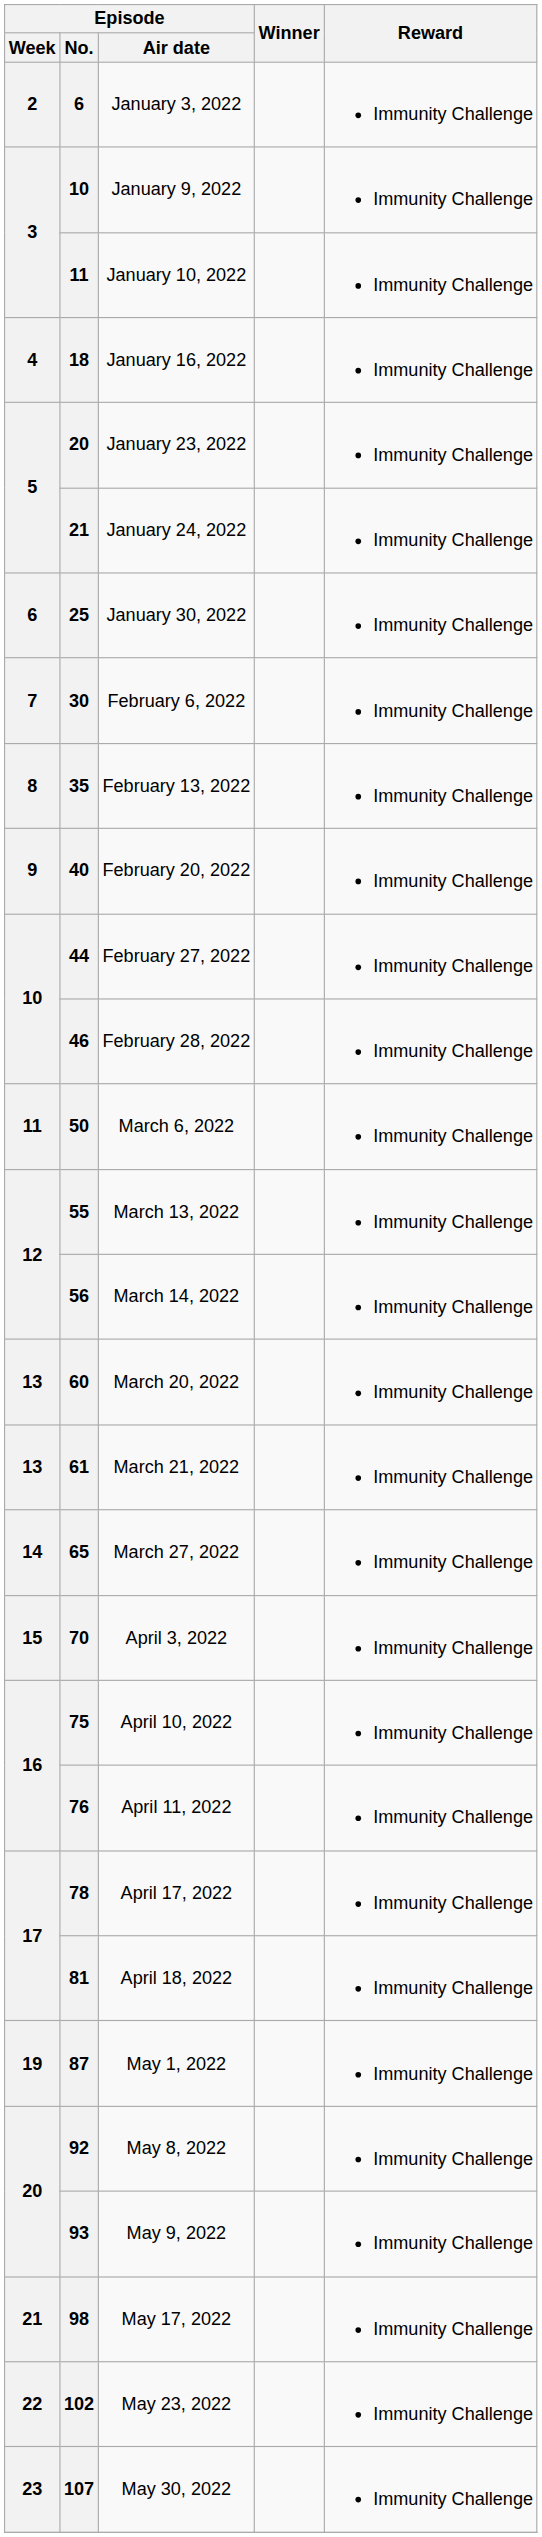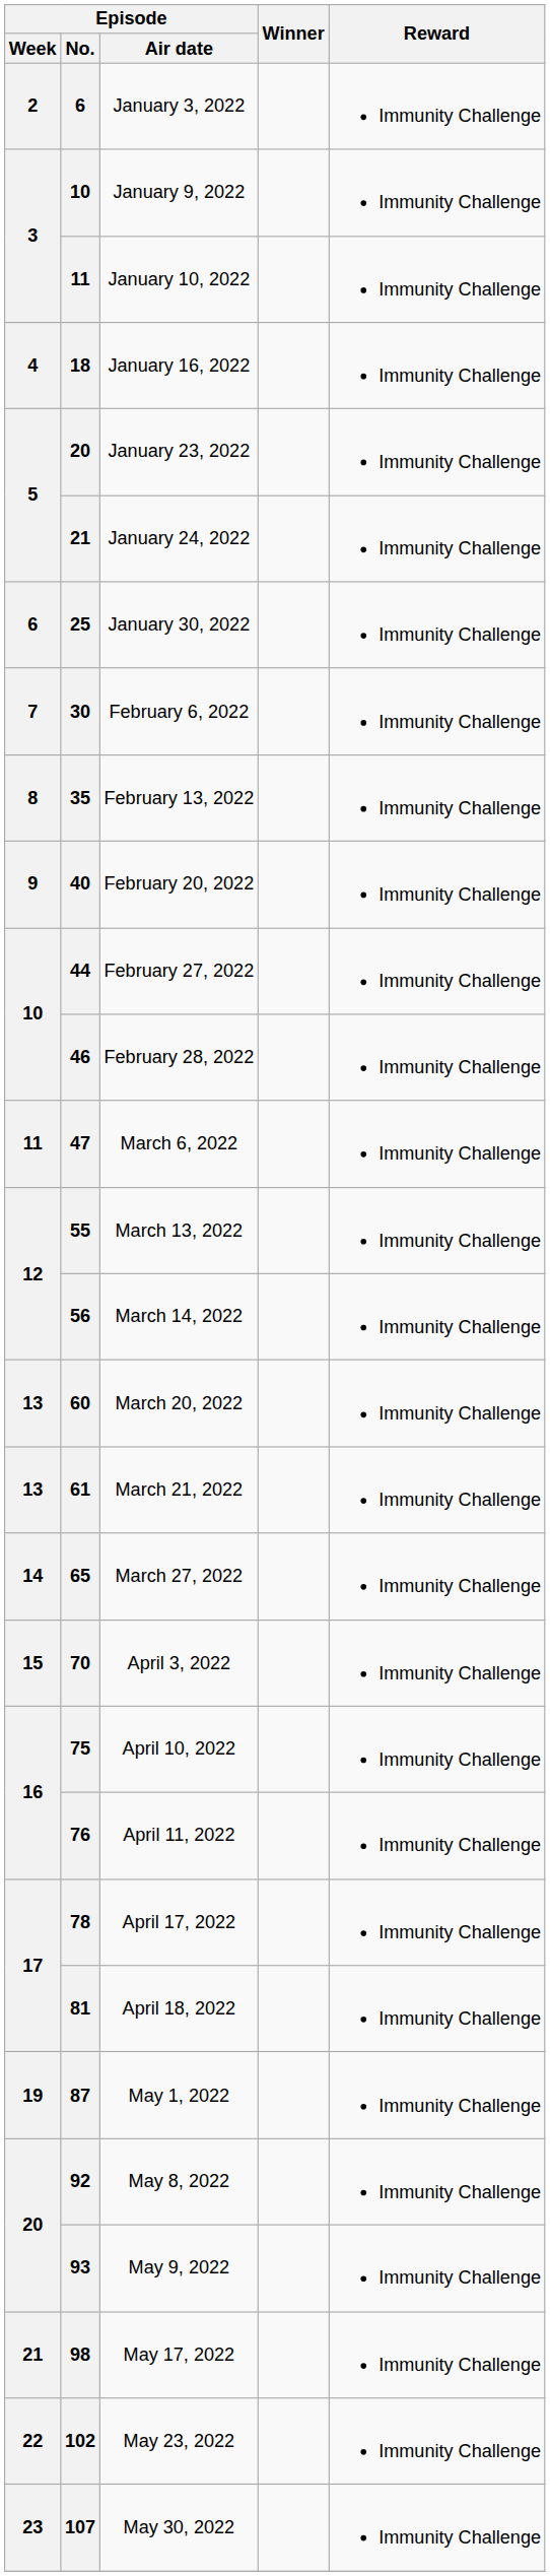March 6, 2022 | Episode / No.: 50 -> 47
